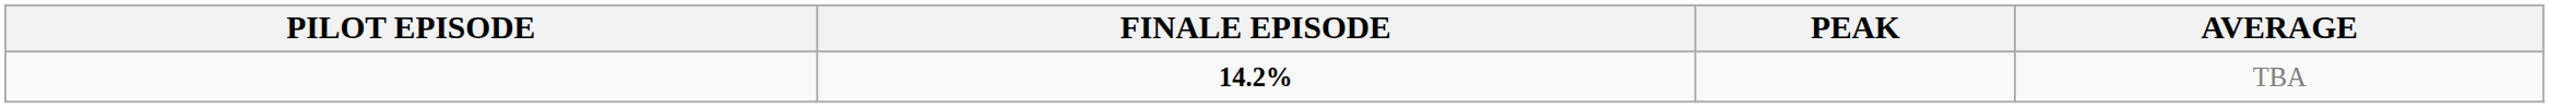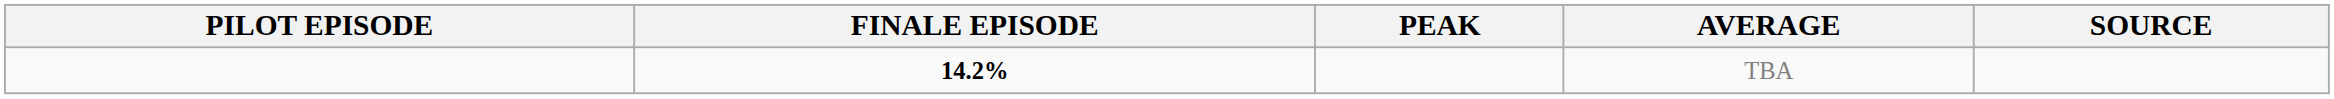+ column: SOURCE
